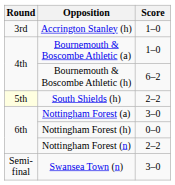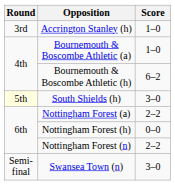South Shields (h) | Score: 2–2 -> 3–0
Nottingham Forest (a) | Score: 3–0 -> 2–2
